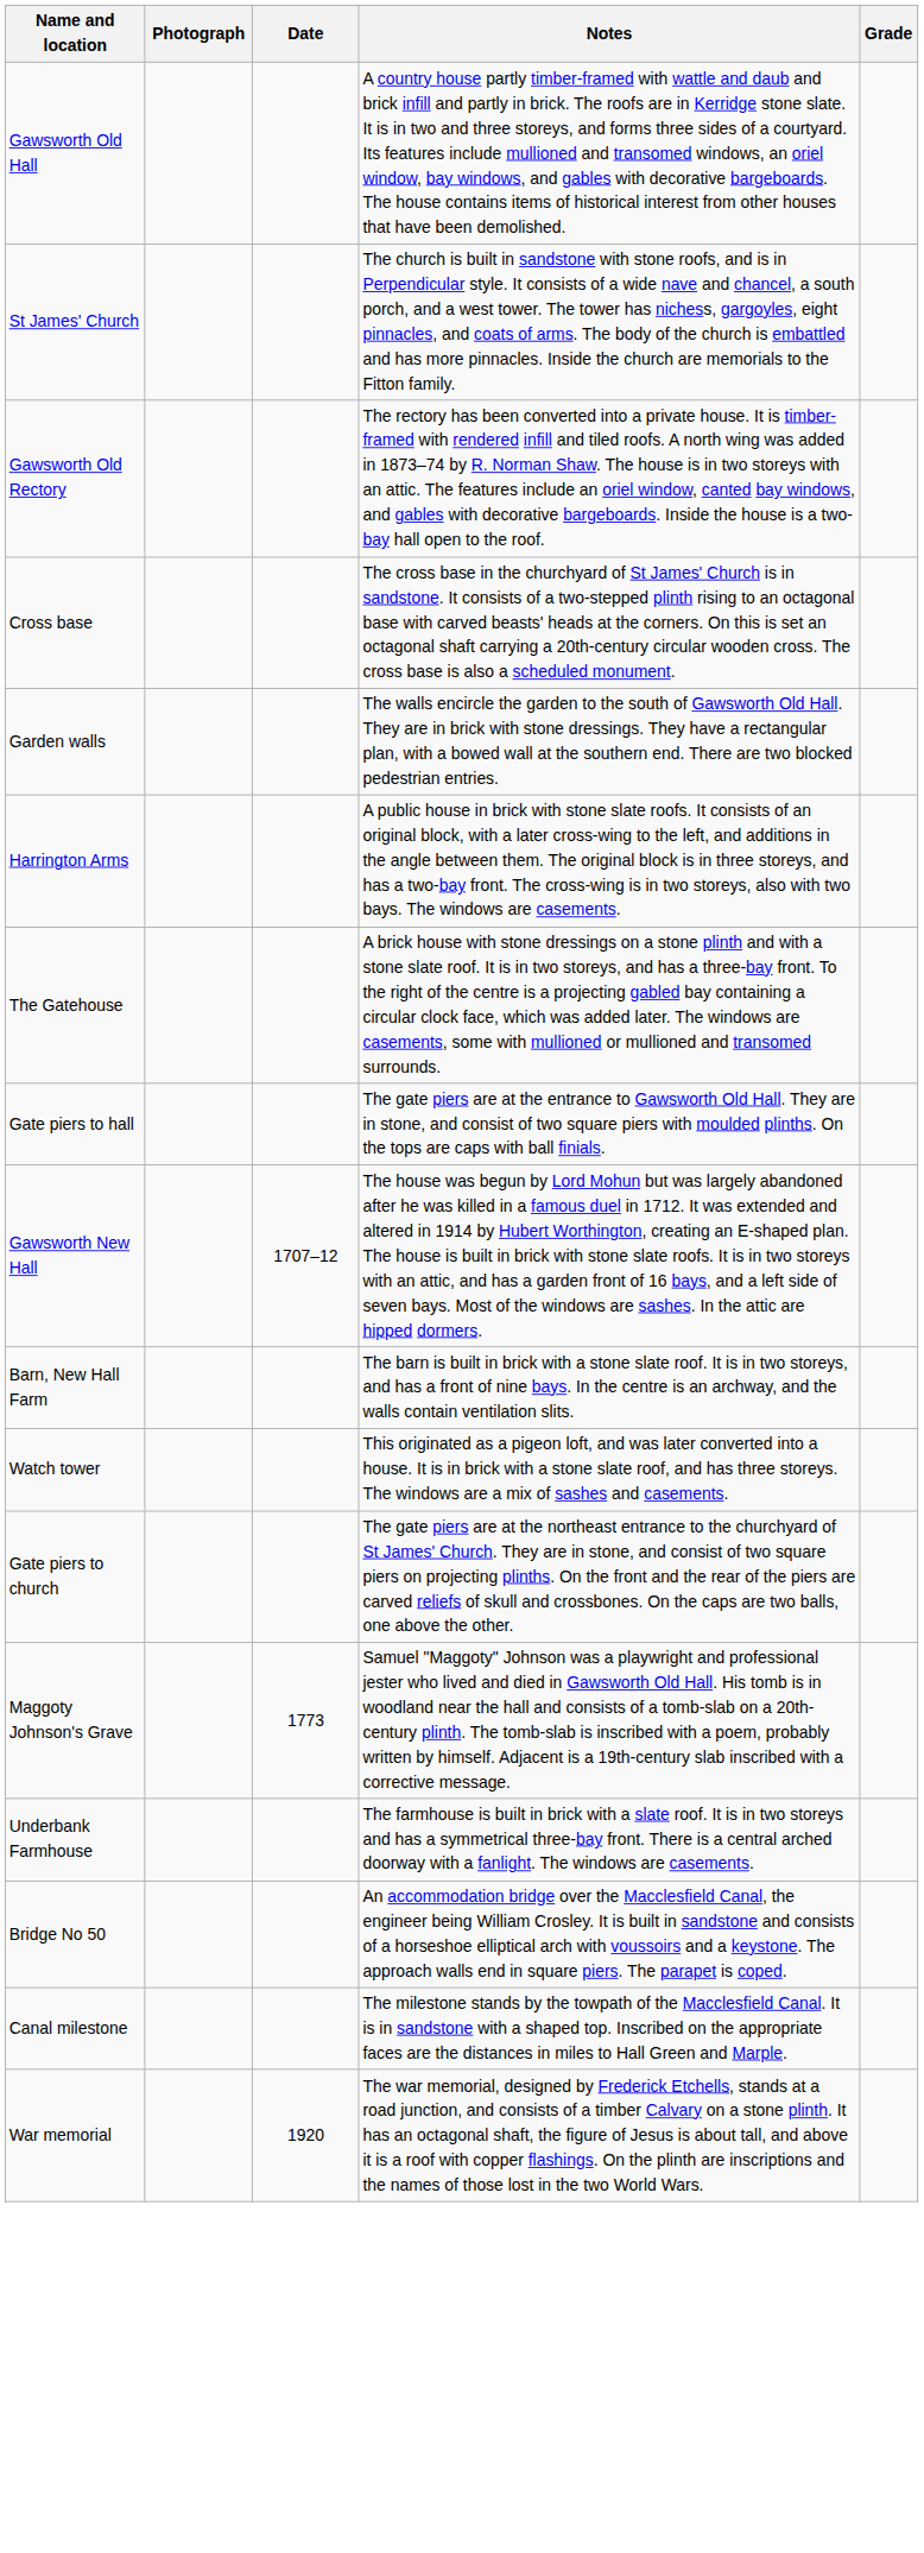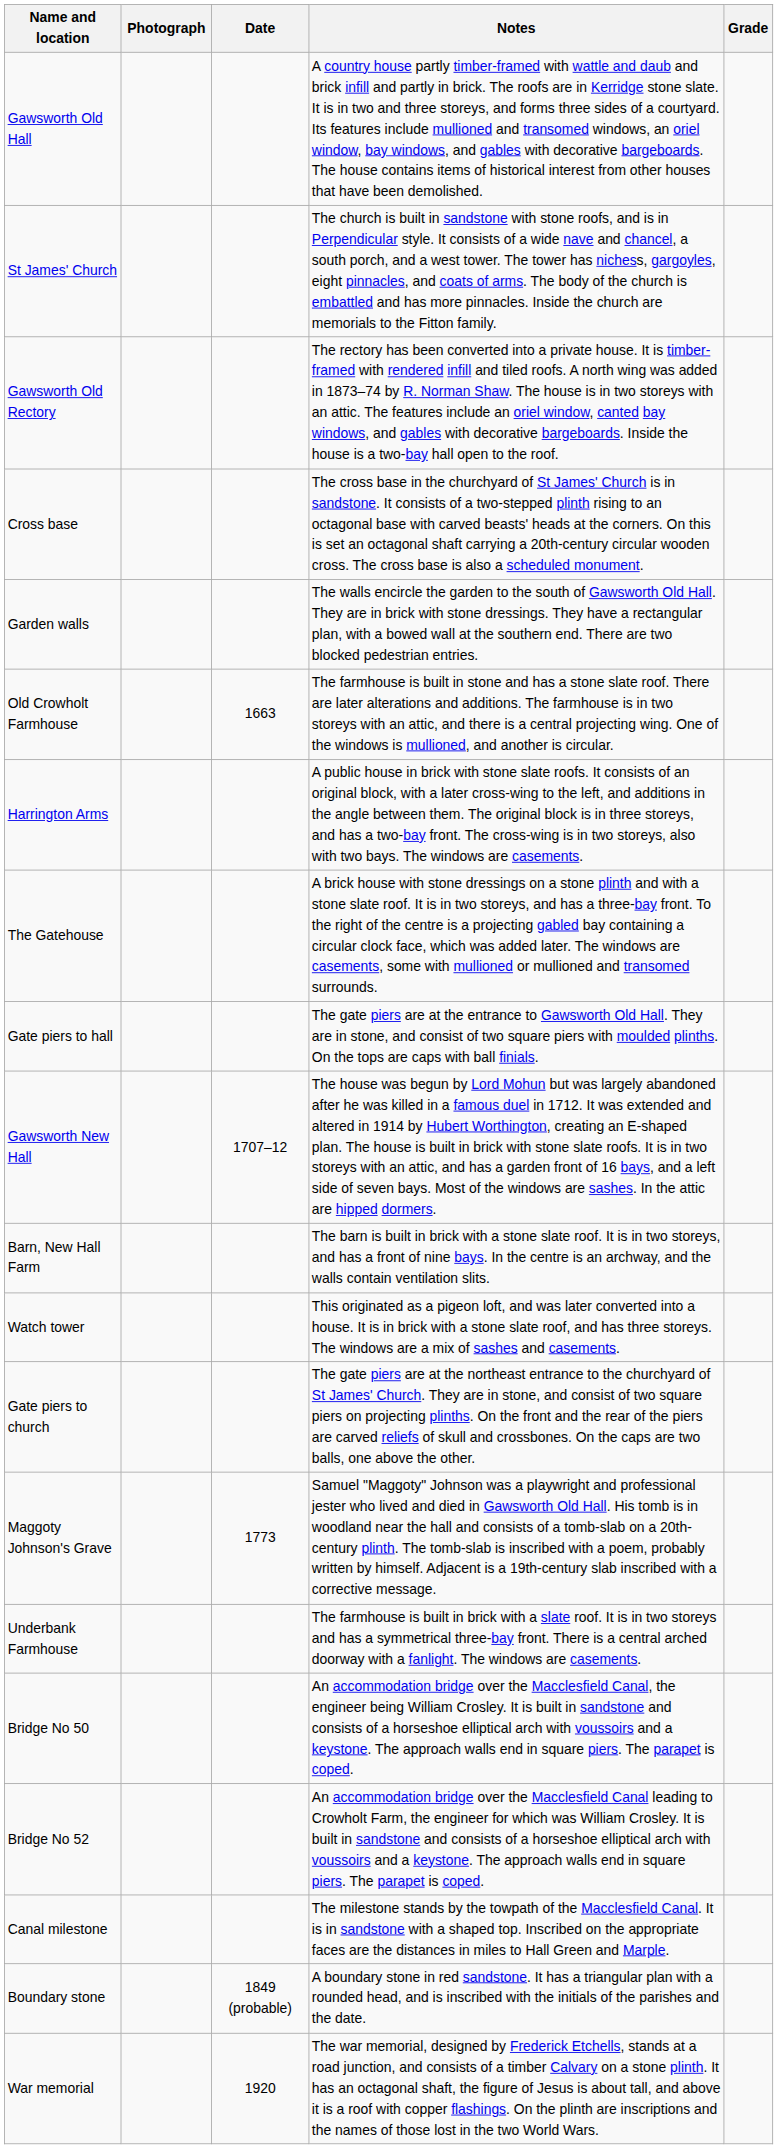+ row: Old Crowholt Farmhouse | 1663 | The farmhouse is built in stone and has a stone slate roof. There are later alterations and additions. The farmhouse is in two storeys with an attic, and there is a central projecting wing. One of the windows is mullioned, and another is circular.
+ row: Bridge No 52 | An accommodation bridge over the Macclesfield Canal leading to Crowholt Farm, the engineer for which was William Crosley. It is built in sandstone and consists of a horseshoe elliptical arch with voussoirs and a keystone. The approach walls end in square piers. The parapet is coped.
+ row: Boundary stone | 1849 (probable) | A boundary stone in red sandstone. It has a triangular plan with a rounded head, and is inscribed with the initials of the parishes and the date.
